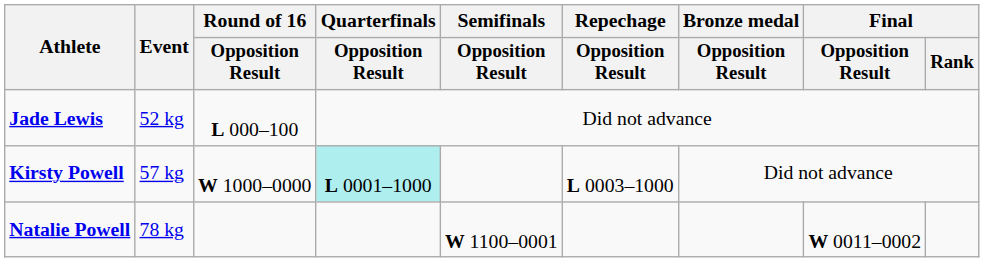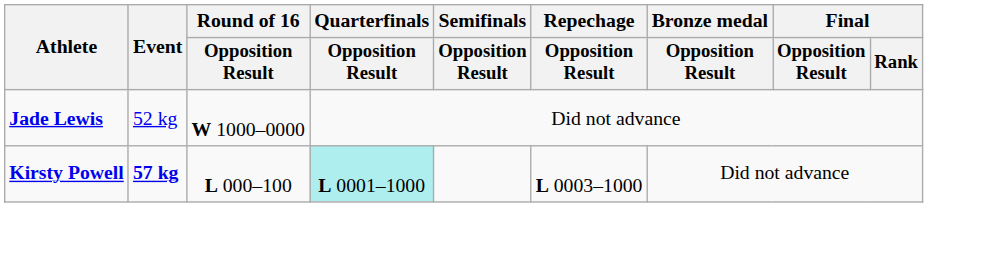Jade Lewis | Round of 16 / Opposition Result: L 000–100 -> W 1000–0000
Kirsty Powell | Event: normal -> bold
Kirsty Powell | Round of 16 / Opposition Result: W 1000–0000 -> L 000–100
- row: Natalie Powell | 78 kg | W 1100–0001 | W 0011–0002
